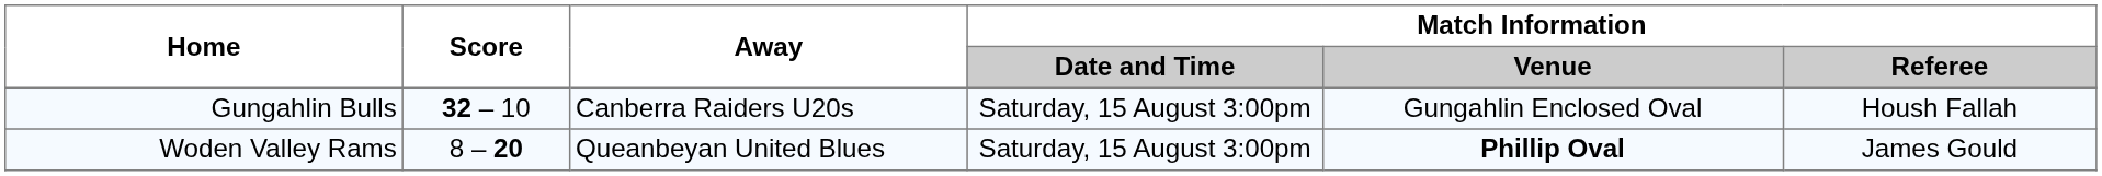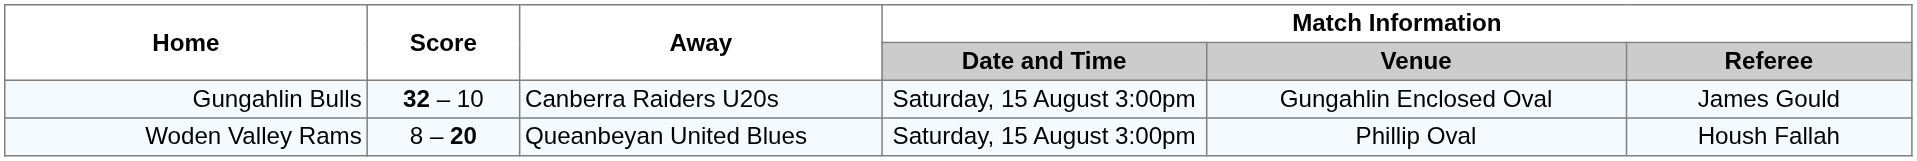Gungahlin Bulls | Match Information / Referee: Housh Fallah -> James Gould
Woden Valley Rams | Match Information / Venue: bold -> normal
Woden Valley Rams | Match Information / Referee: James Gould -> Housh Fallah
